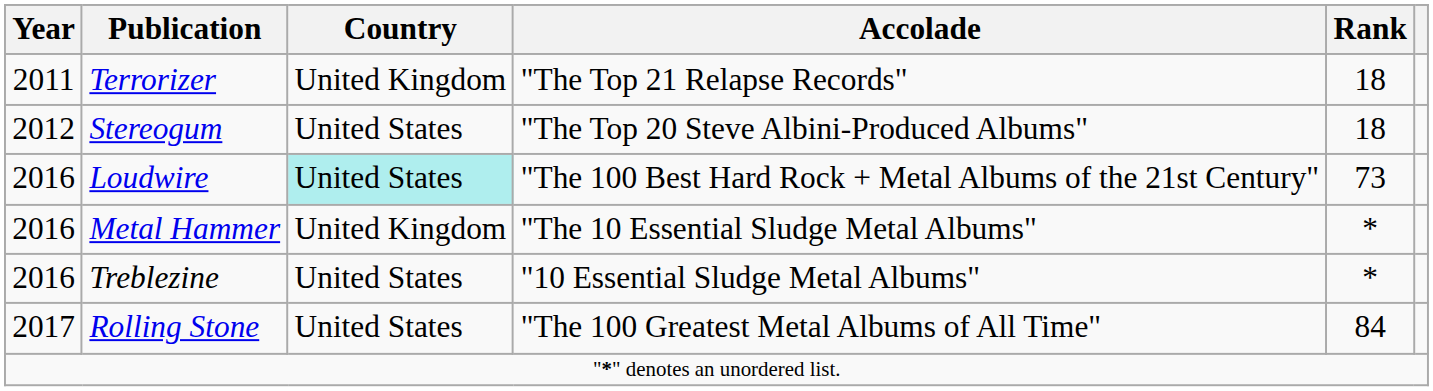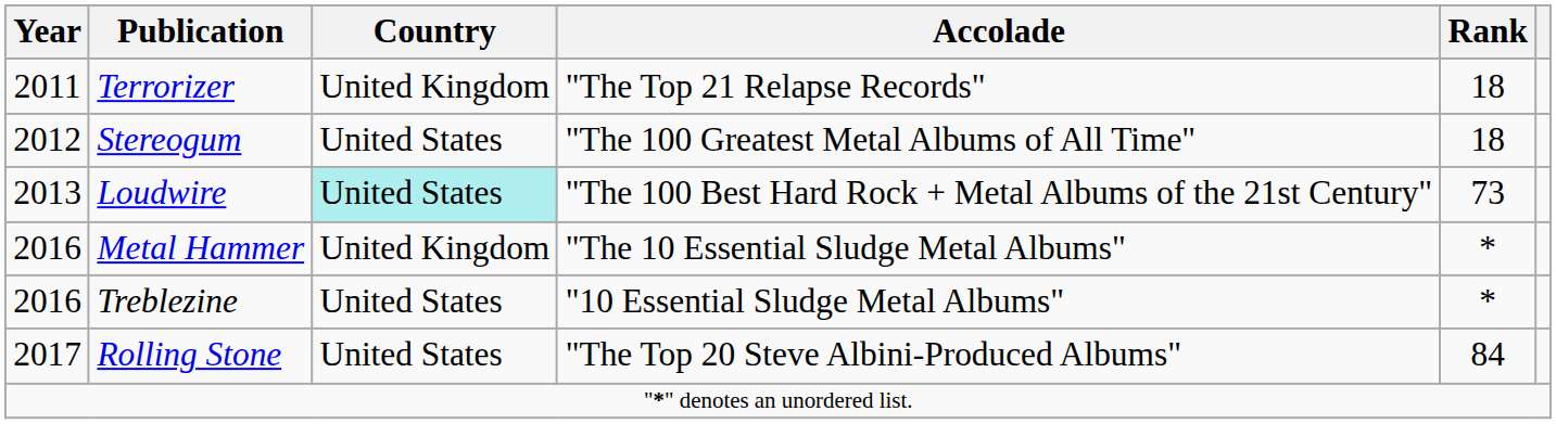Stereogum | Accolade: "The Top 20 Steve Albini-Produced Albums" -> "The 100 Greatest Metal Albums of All Time"
Loudwire | Year: 2016 -> 2013
Rolling Stone | Accolade: "The 100 Greatest Metal Albums of All Time" -> "The Top 20 Steve Albini-Produced Albums"
